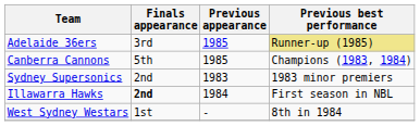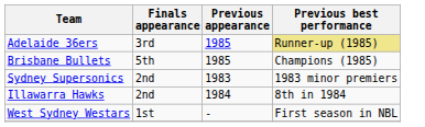- row: Canberra Cannons | 5th | 1985 | Champions (1983, 1984)
+ row: Brisbane Bullets | 5th | 1985 | Champions (1985)
Illawarra Hawks | Finals appearance: bold -> normal
Illawarra Hawks | Previous best performance: First season in NBL -> 8th in 1984
West Sydney Westars | Previous best performance: 8th in 1984 -> First season in NBL
